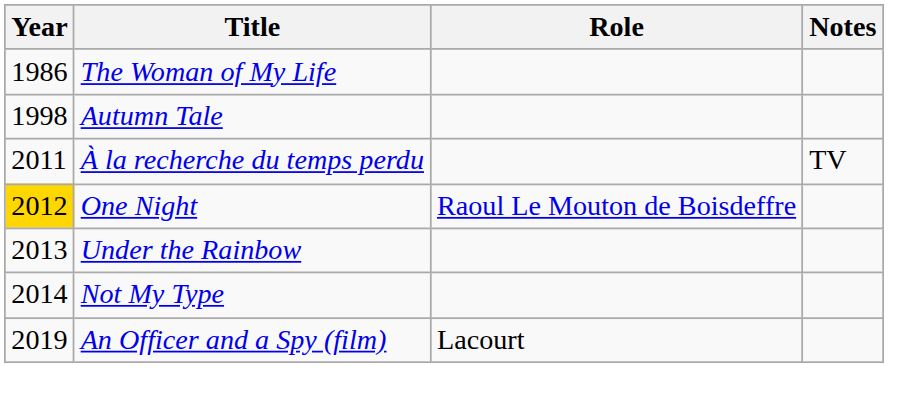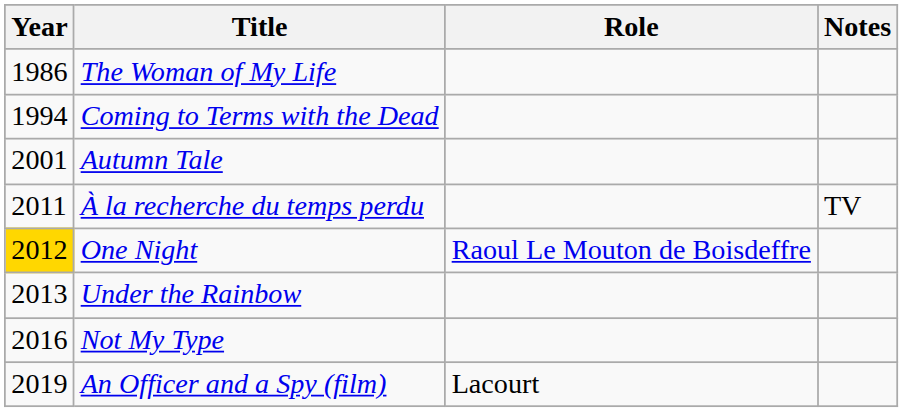+ row: 1994 | Coming to Terms with the Dead
Autumn Tale | Year: 1998 -> 2001
Not My Type | Year: 2014 -> 2016
